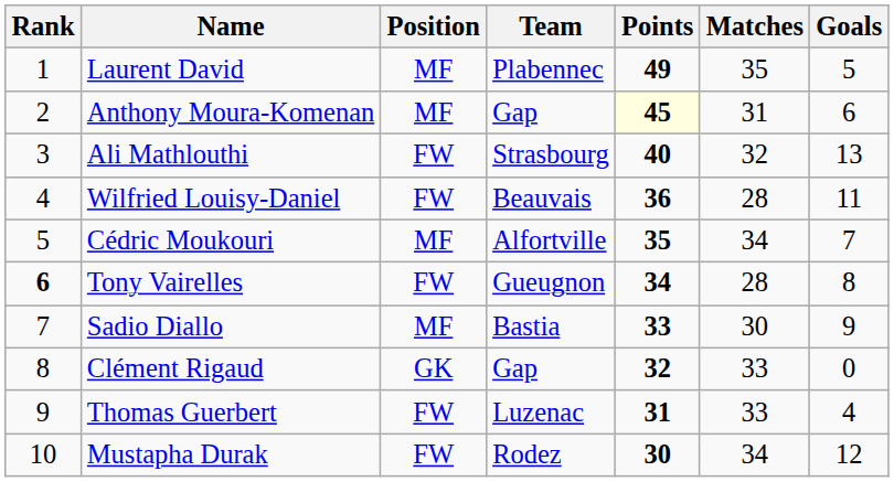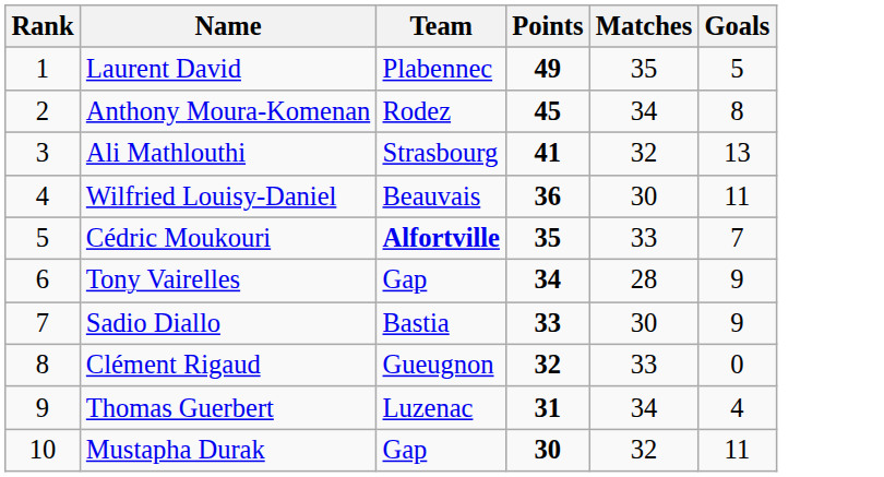- column: Position | MF | MF | FW | FW | MF | FW | MF | GK | FW | FW
Anthony Moura-Komenan | Team: Gap -> Rodez
Anthony Moura-Komenan | Points: lightyellow background -> no background
Anthony Moura-Komenan | Matches: 31 -> 34
Anthony Moura-Komenan | Goals: 6 -> 8
Ali Mathlouthi | Points: 40 -> 41
Wilfried Louisy-Daniel | Matches: 28 -> 30
Cédric Moukouri | Team: normal -> bold
Cédric Moukouri | Matches: 34 -> 33
Tony Vairelles | Rank: bold -> normal
Tony Vairelles | Team: Gueugnon -> Gap
Tony Vairelles | Goals: 8 -> 9
Clément Rigaud | Team: Gap -> Gueugnon
Thomas Guerbert | Matches: 33 -> 34
Mustapha Durak | Team: Rodez -> Gap
Mustapha Durak | Matches: 34 -> 32
Mustapha Durak | Goals: 12 -> 11
